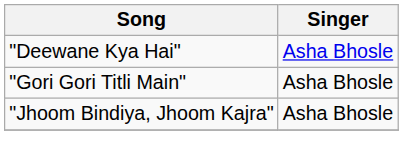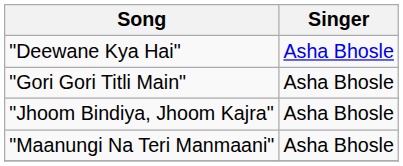+ row: "Maanungi Na Teri Manmaani" | Asha Bhosle
